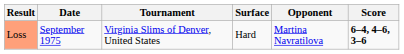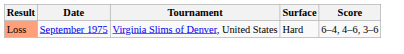- column: Opponent | Martina Navratilova
Loss | Score: bold -> normal
